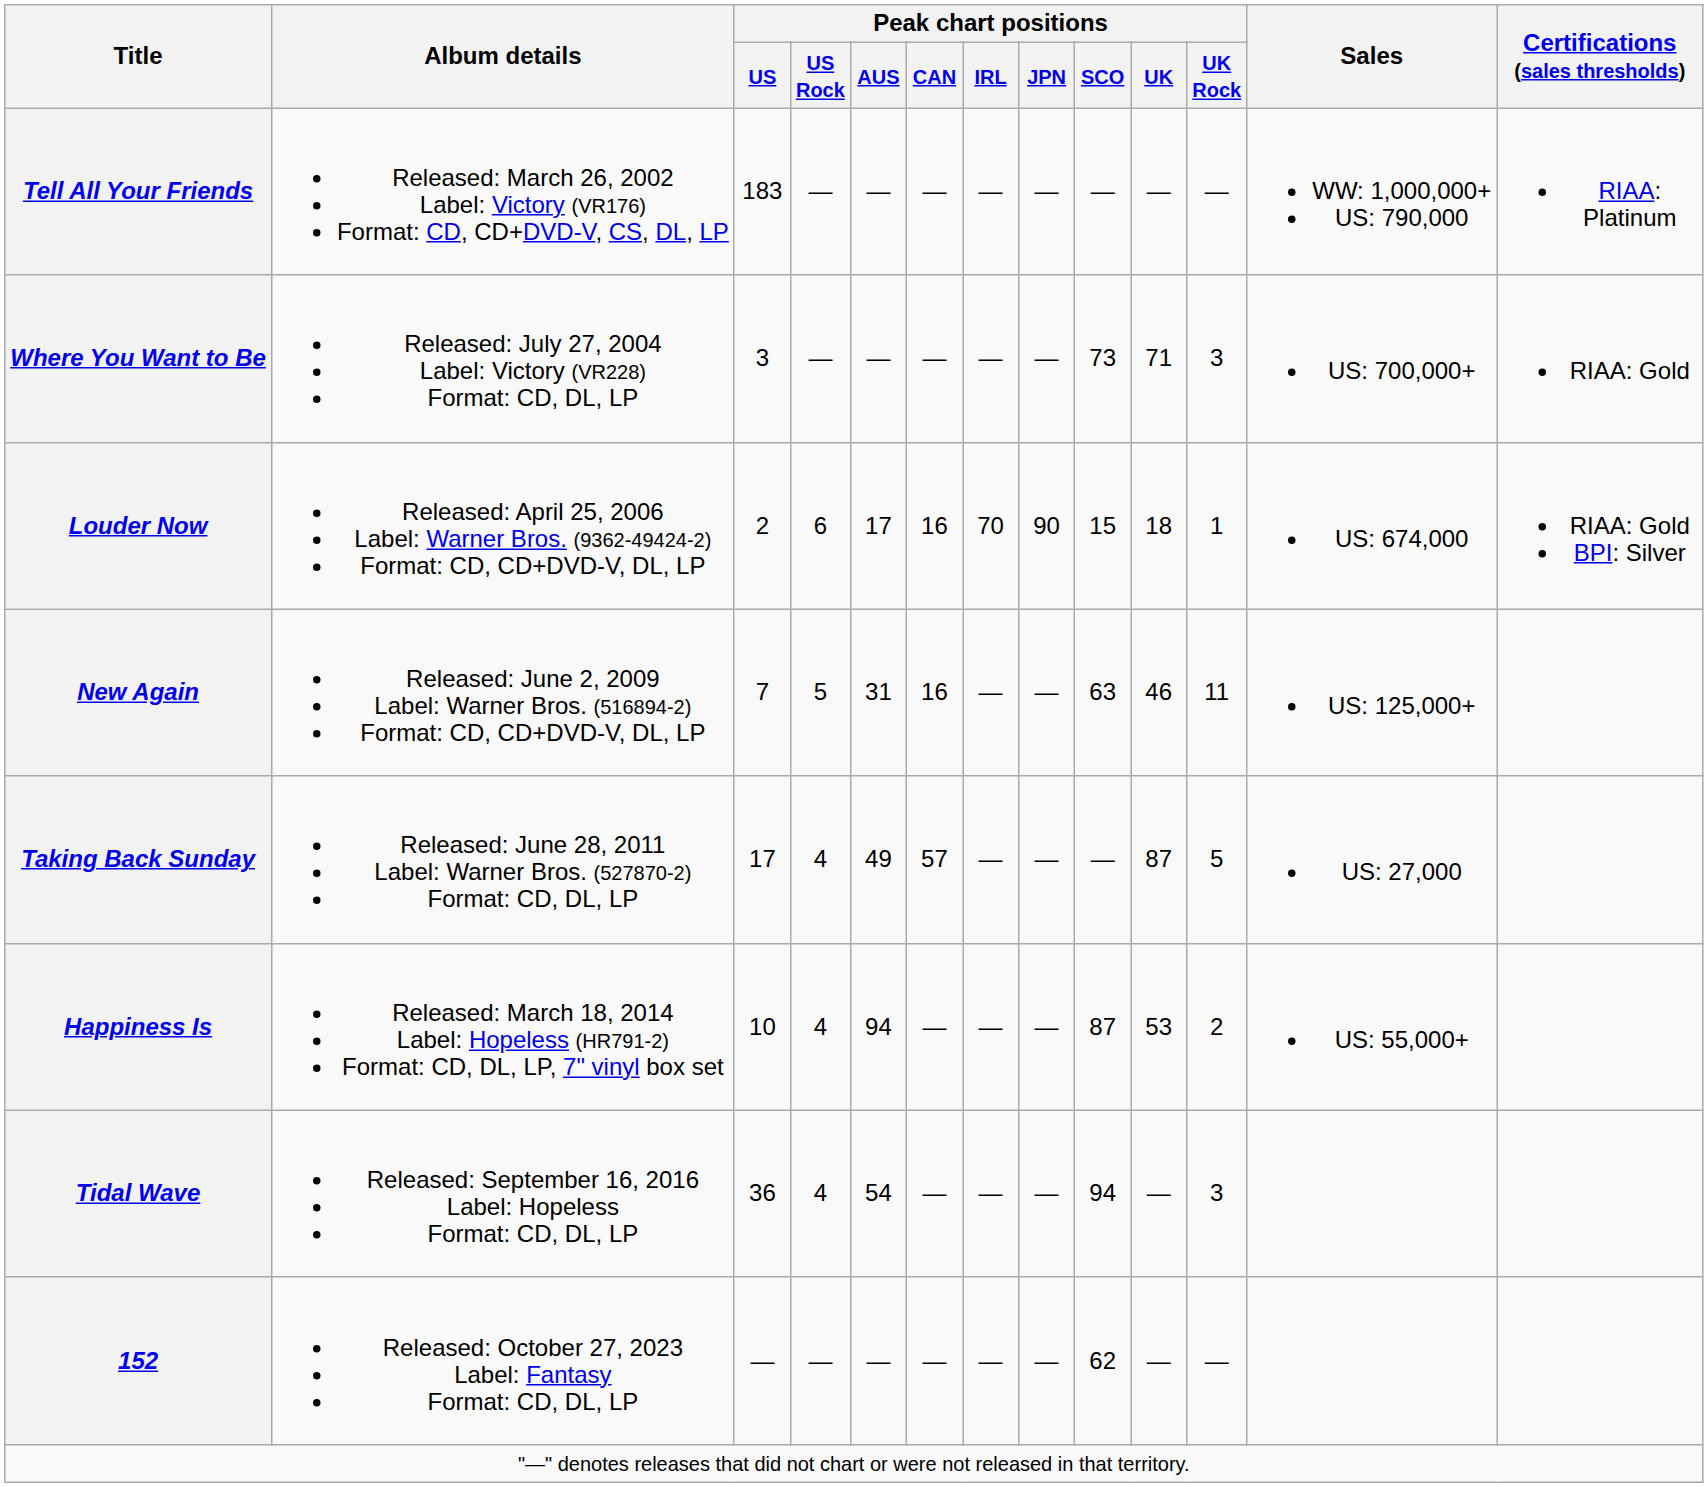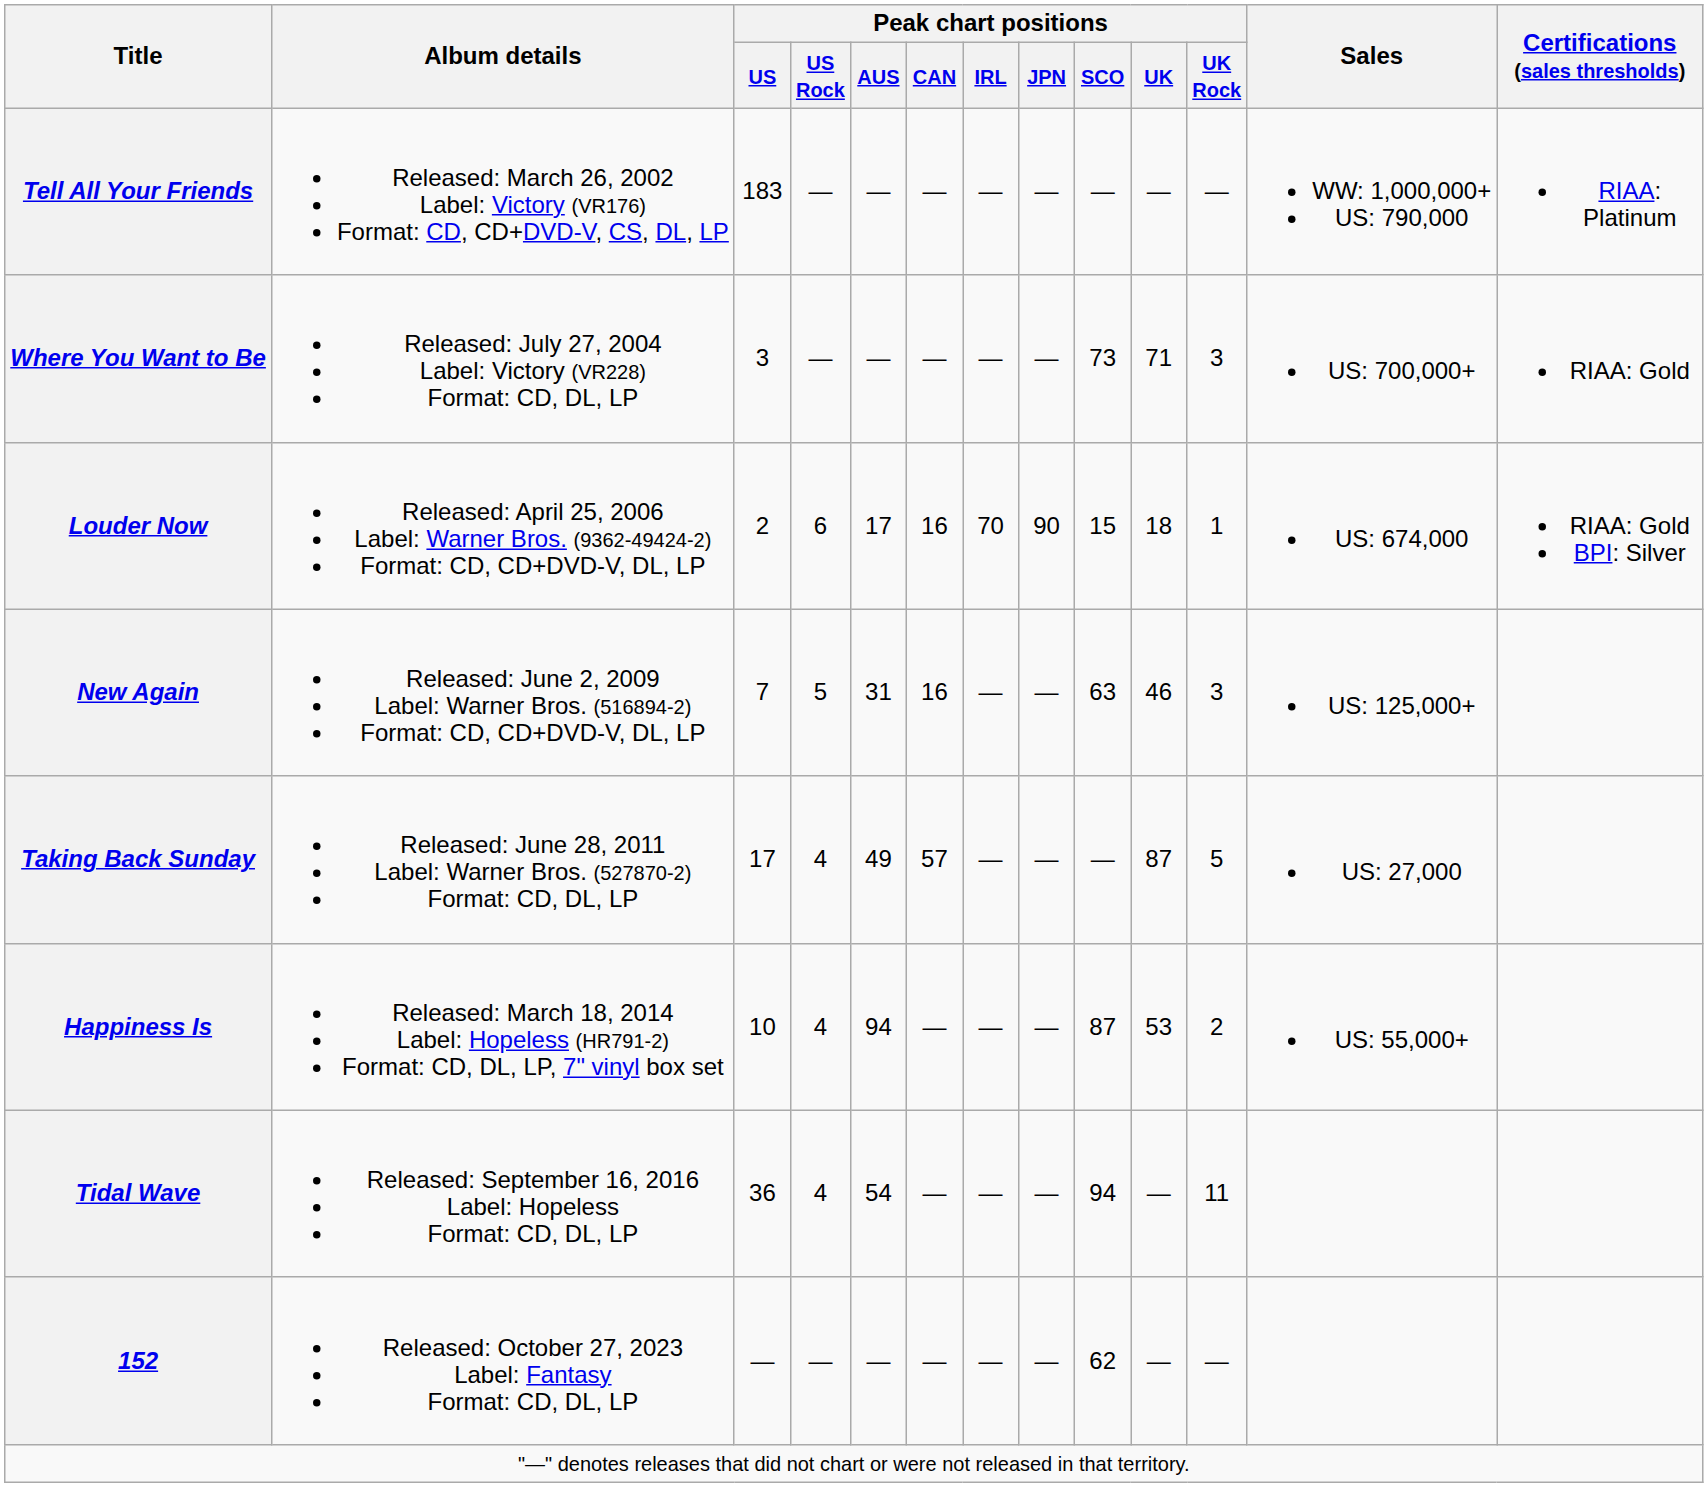New Again | Peak chart positions / UK Rock: 11 -> 3
Tidal Wave | Peak chart positions / UK Rock: 3 -> 11
